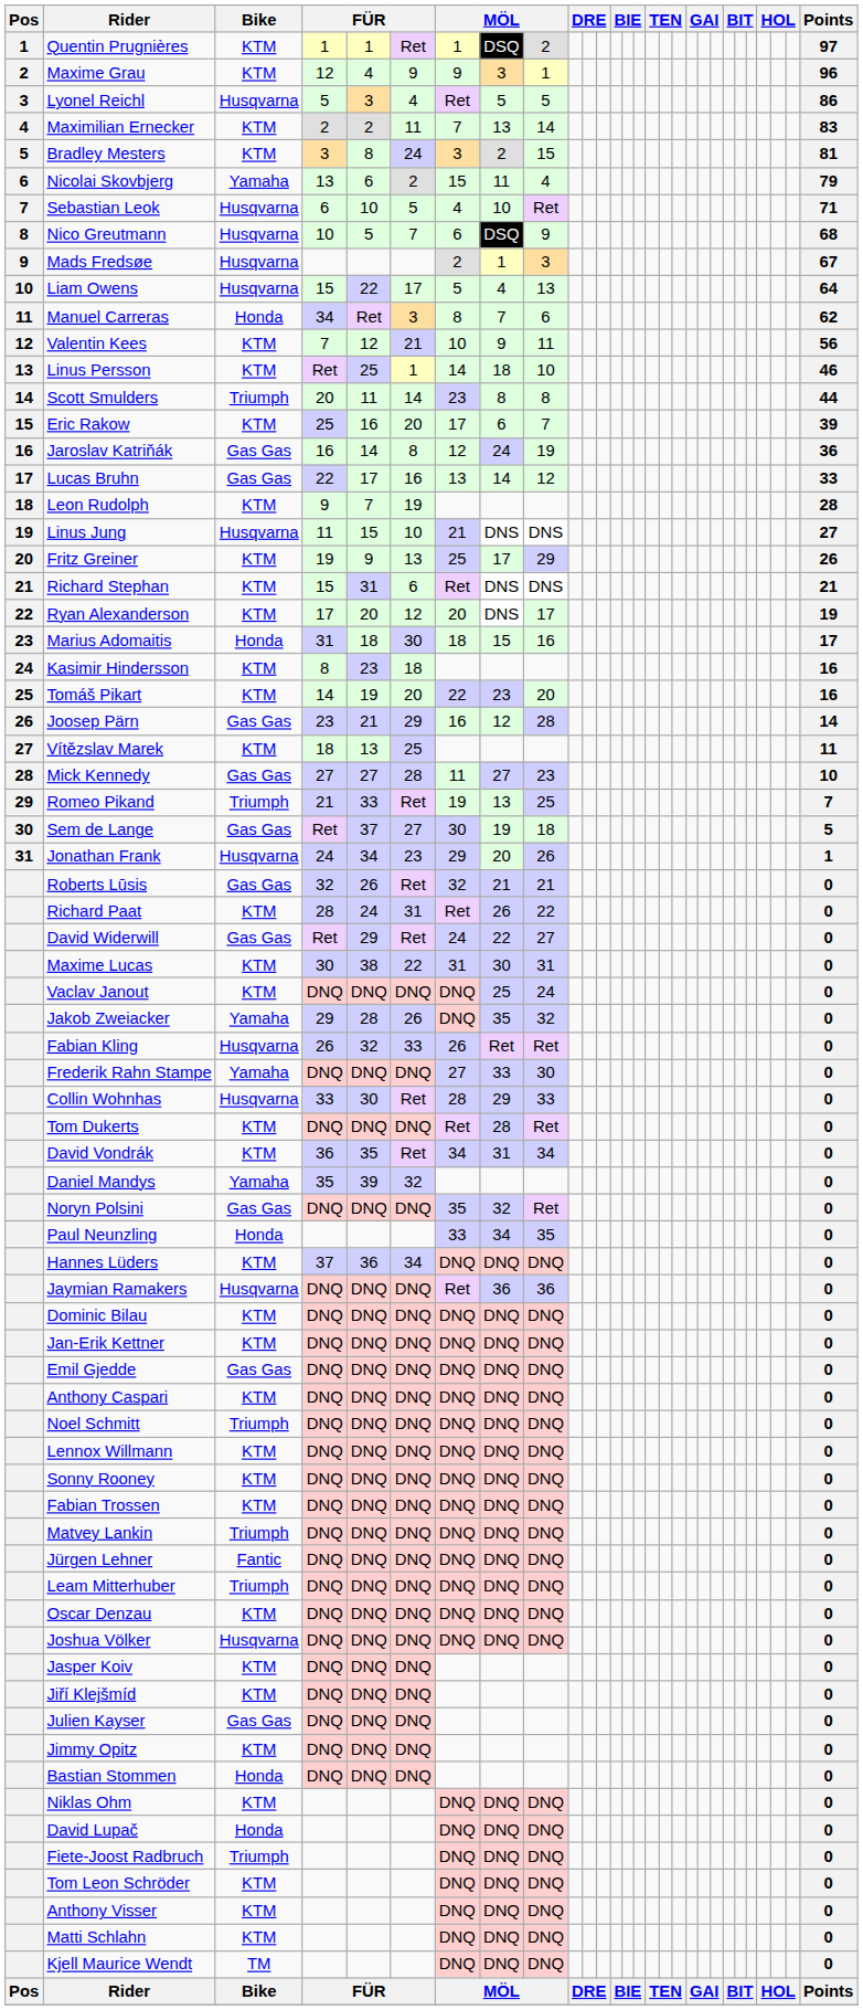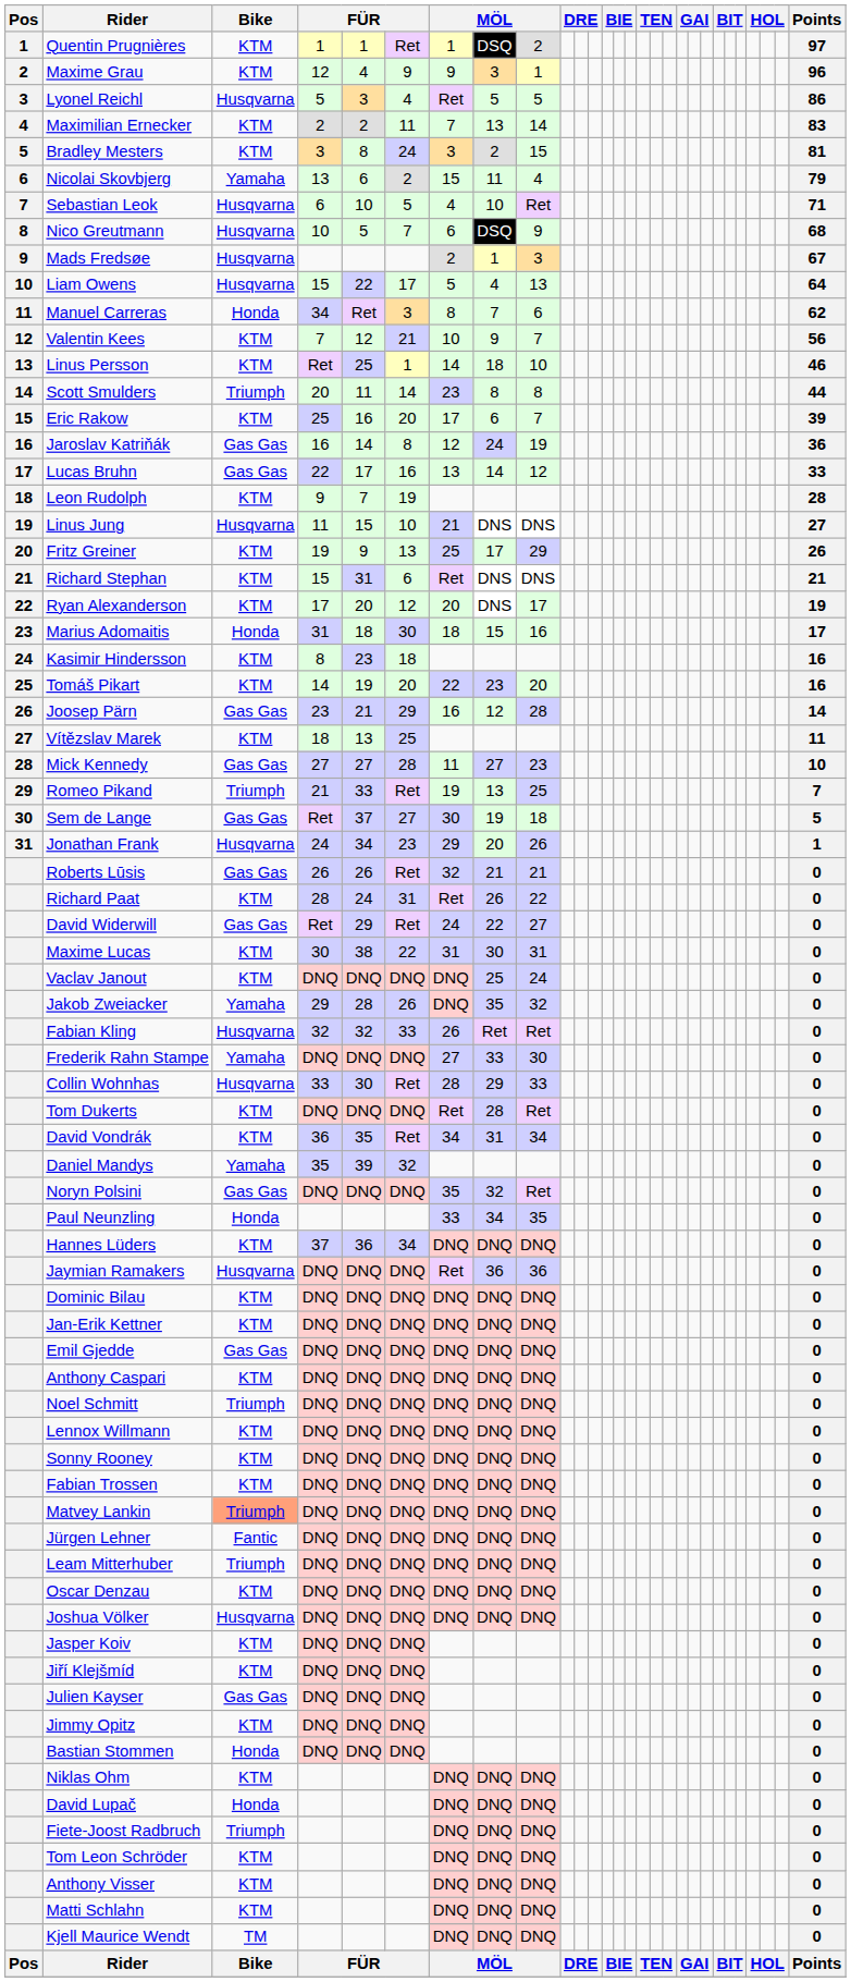Valentin Kees | column 9: 11 -> 7
Roberts Lūsis | column 4: 32 -> 26
Fabian Kling | column 4: 26 -> 32
Matvey Lankin | Bike: no background -> lightsalmon background
